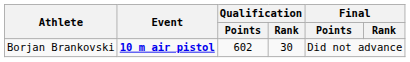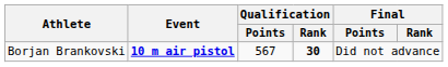Borjan Brankovski | Qualification / Points: 602 -> 567
Borjan Brankovski | Qualification / Rank: normal -> bold
